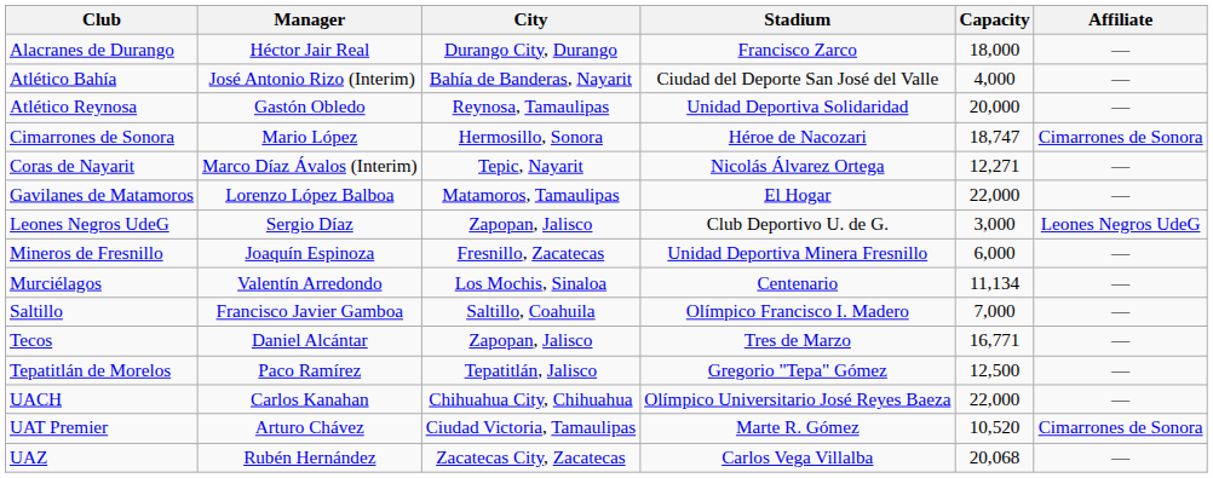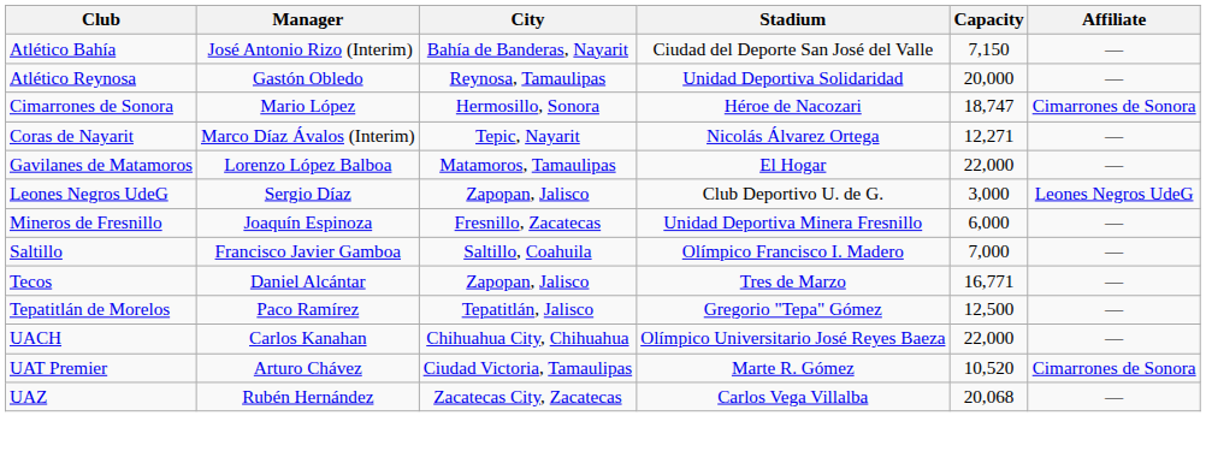- row: Alacranes de Durango | Héctor Jair Real | Durango City, Durango | Francisco Zarco | 18,000 | —
Atlético Bahía | Capacity: 4,000 -> 7,150
- row: Murciélagos | Valentín Arredondo | Los Mochis, Sinaloa | Centenario | 11,134 | —
